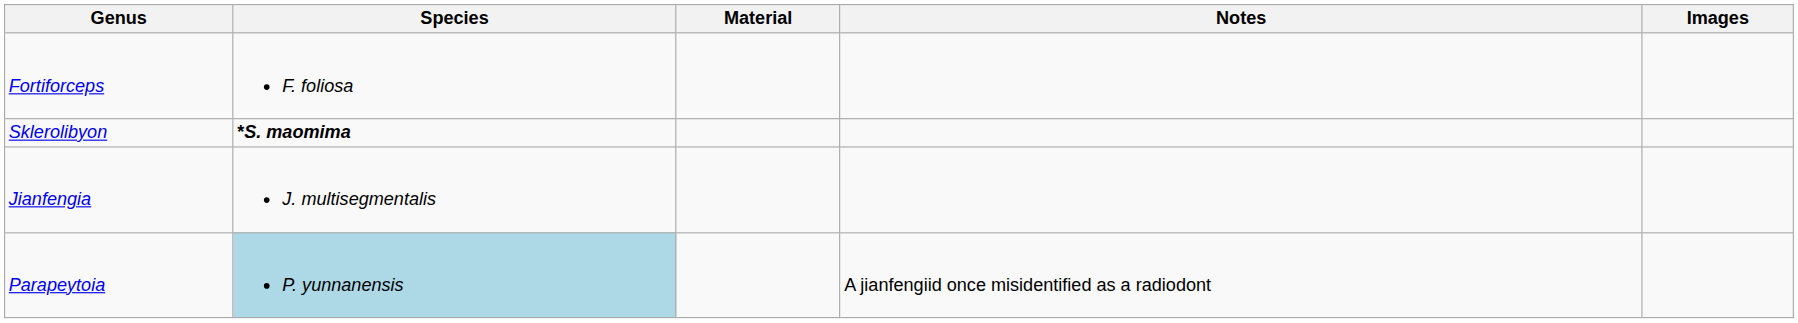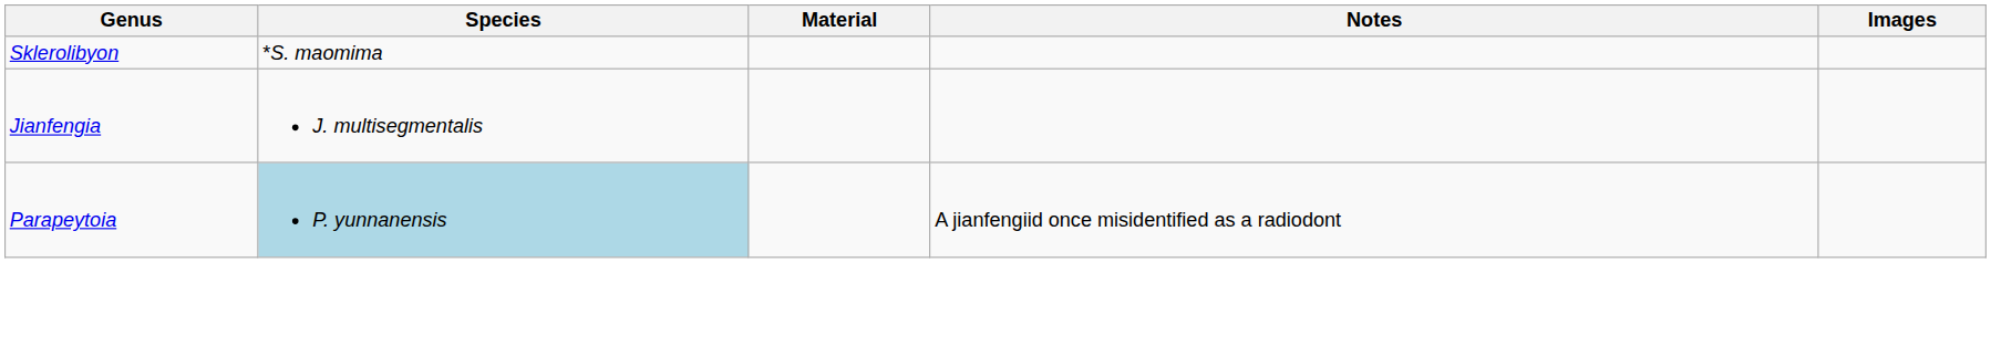- row: Fortiforceps | F. foliosa
Sklerolibyon | Species: bold -> normal
